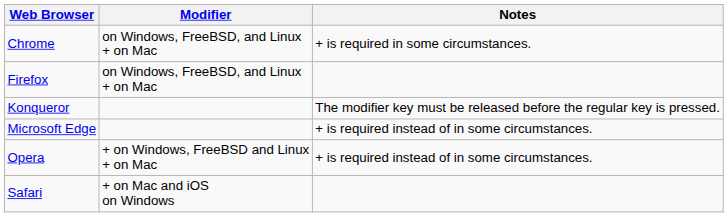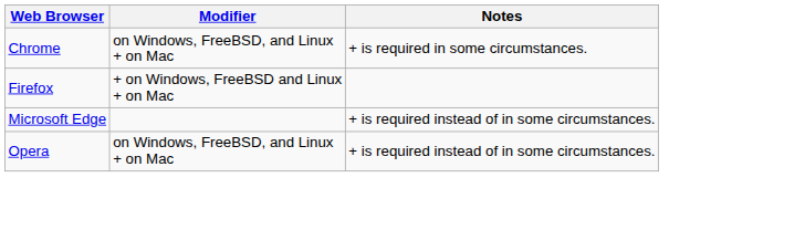Firefox | Modifier: on Windows, FreeBSD, and Linux + on Mac -> + on Windows, FreeBSD and Linux + on Mac
- row: Konqueror | The modifier key must be released before the regular key is pressed.
Opera | Modifier: + on Windows, FreeBSD and Linux + on Mac -> on Windows, FreeBSD, and Linux + on Mac
- row: Safari | + on Mac and iOS on Windows
